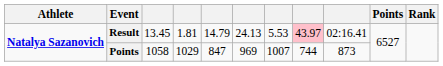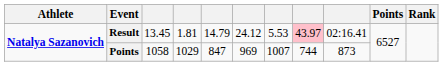Result | column 6: 24.13 -> 24.12
